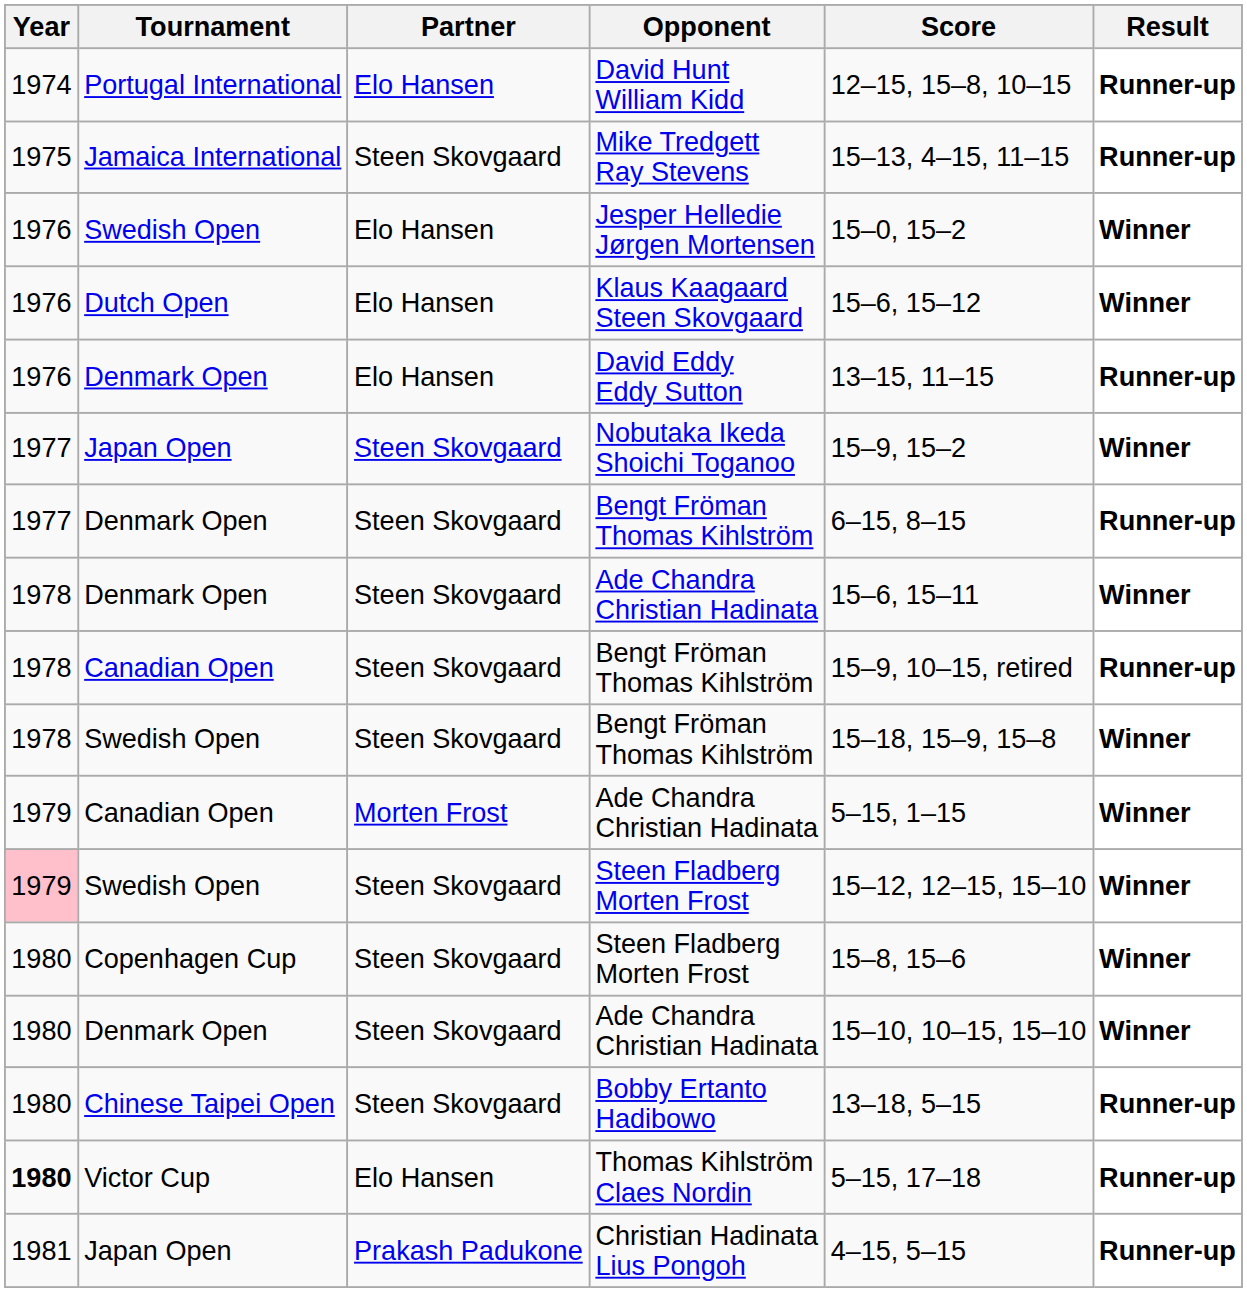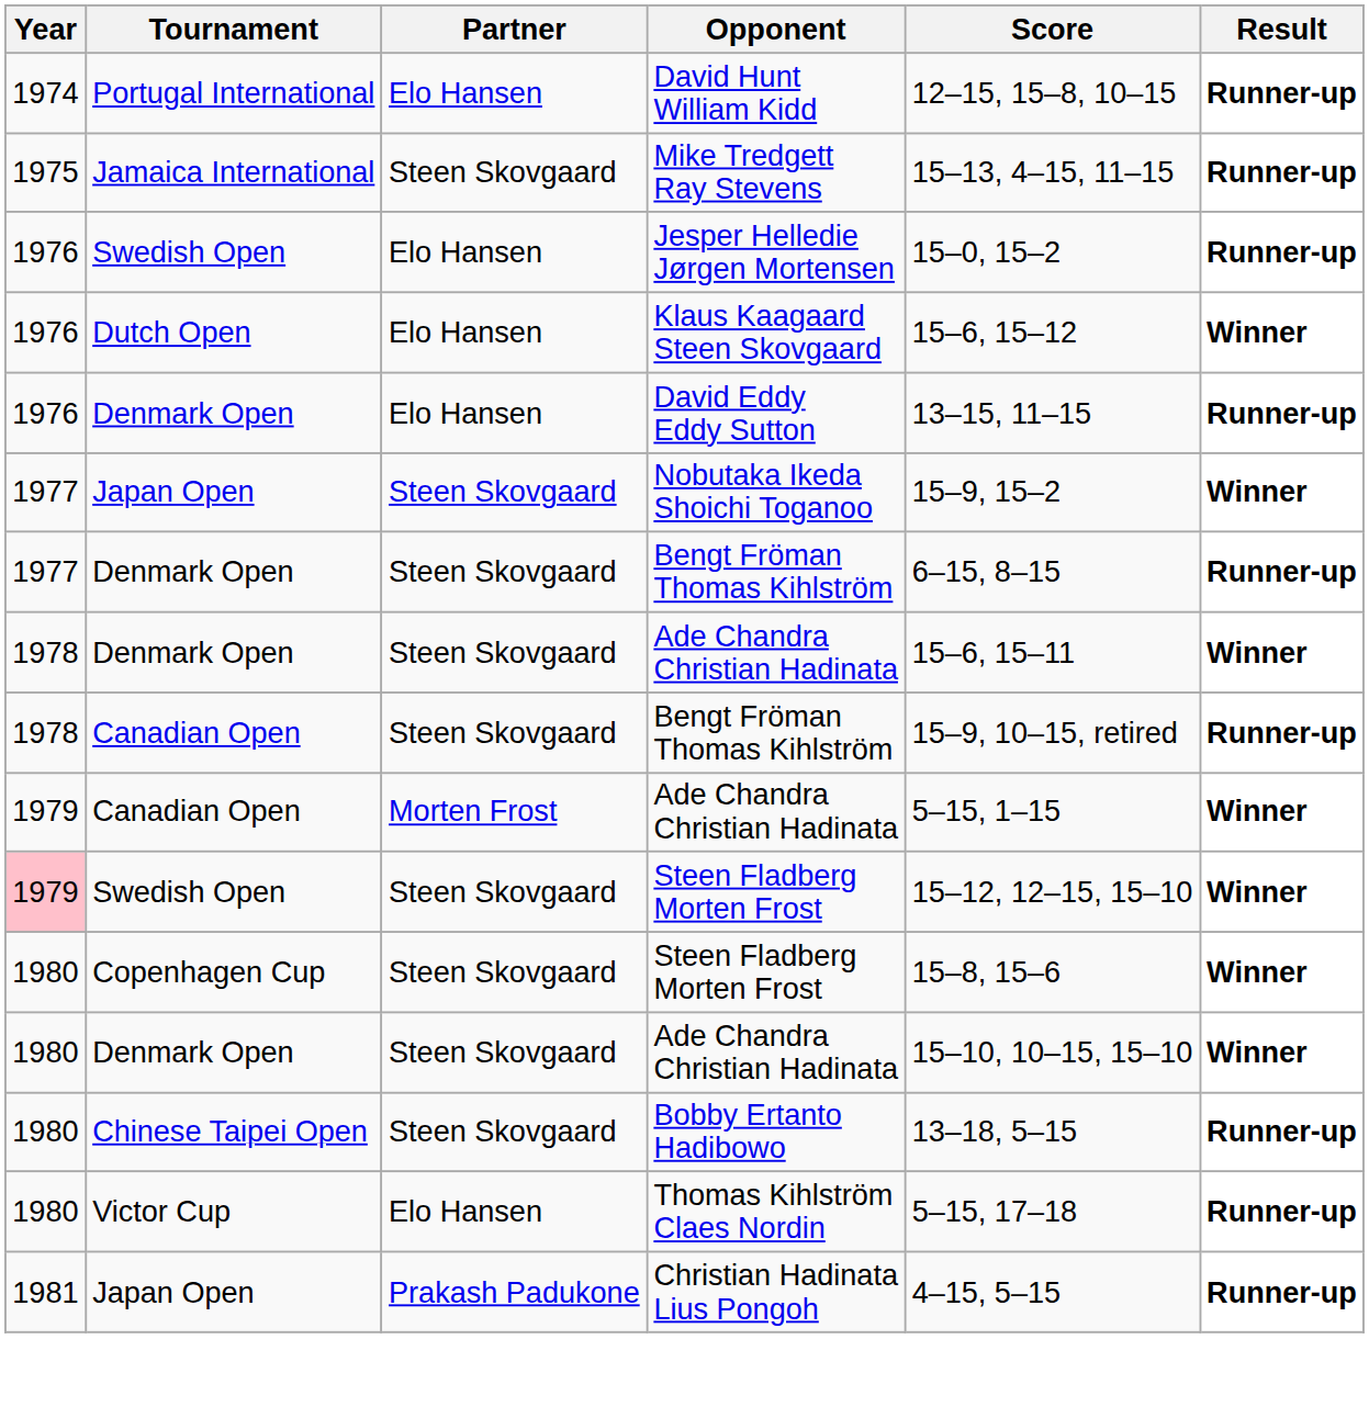Jesper Helledie Jørgen Mortensen | Result: Winner -> Runner-up
- row: 1978 | Swedish Open | Steen Skovgaard | Bengt Fröman Thomas Kihlström | 15–18, 15–9, 15–8 | Winner
Thomas Kihlström Claes Nordin | Year: bold -> normal
